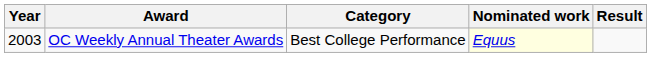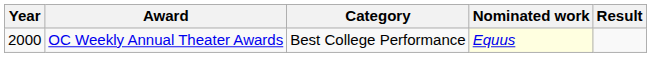OC Weekly Annual Theater Awards | Year: 2003 -> 2000
